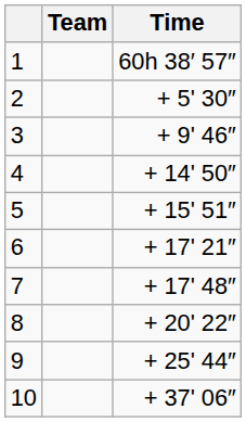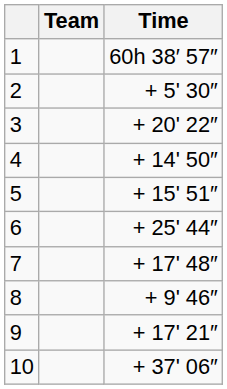3 | Time: + 9' 46″ -> + 20' 22″
6 | Time: + 17' 21″ -> + 25' 44″
8 | Time: + 20' 22″ -> + 9' 46″
9 | Time: + 25' 44″ -> + 17' 21″
